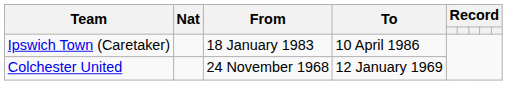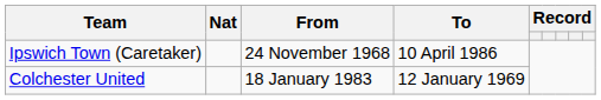Ipswich Town (Caretaker) | From: 18 January 1983 -> 24 November 1968
Colchester United | From: 24 November 1968 -> 18 January 1983
